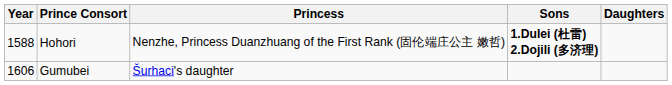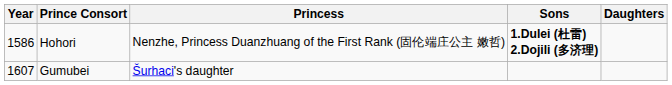Hohori | Year: 1588 -> 1586
Gumubei | Year: 1606 -> 1607
